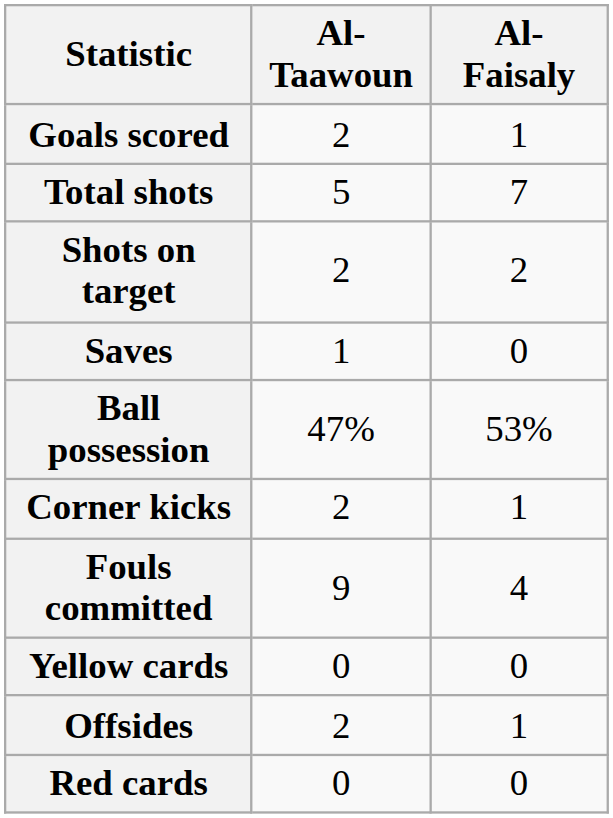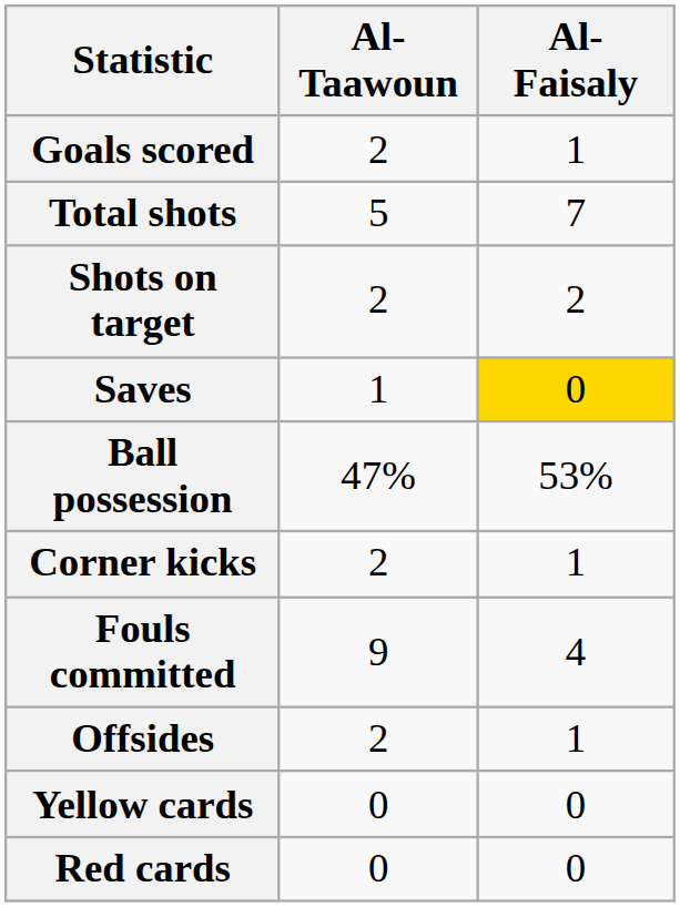Saves | Al-Faisaly: no background -> gold background
rows swapped: Offsides <-> Yellow cards
